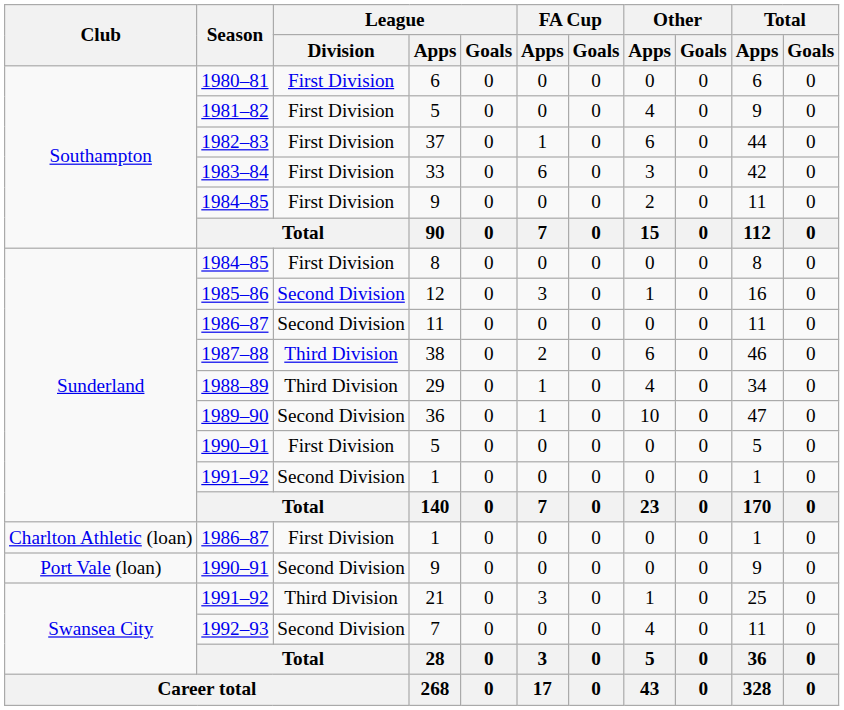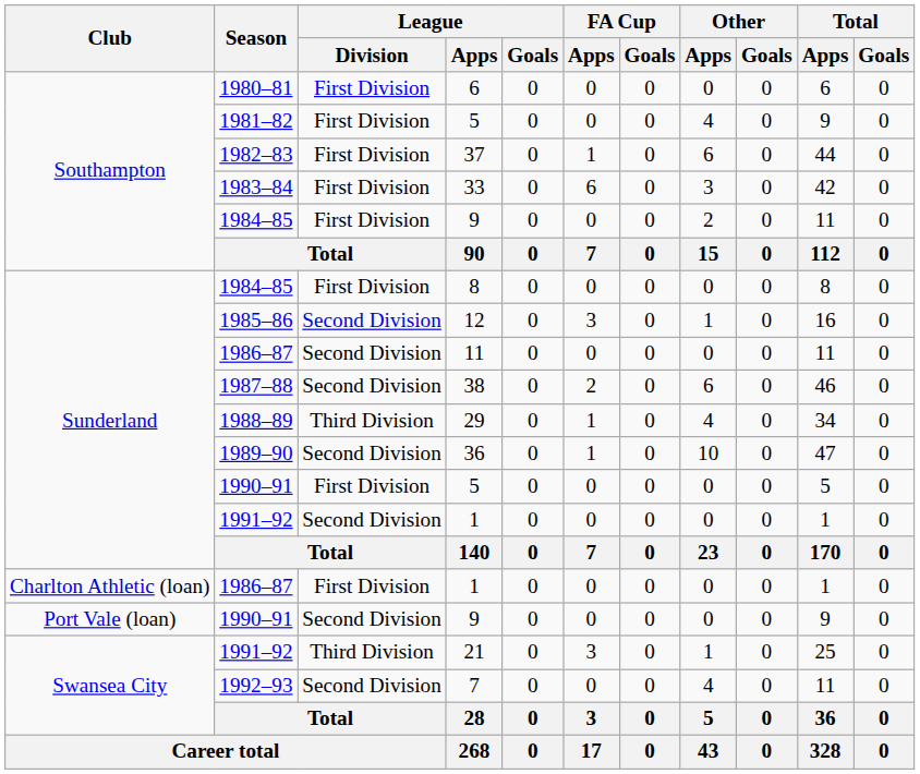38 | League / Division: Third Division -> Second Division
